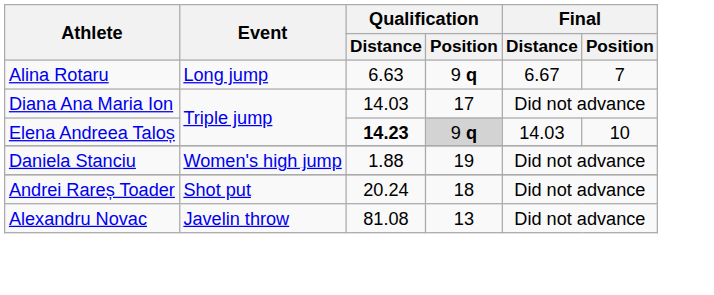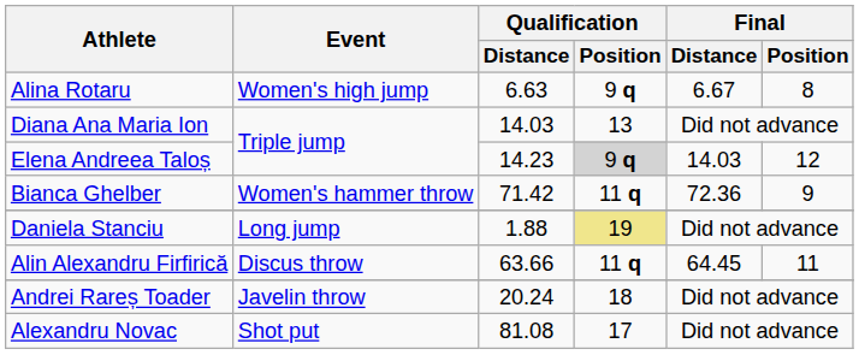Alina Rotaru | Event: Long jump -> Women's high jump
Alina Rotaru | Final / Position: 7 -> 8
Diana Ana Maria Ion | Qualification / Position: 17 -> 13
Elena Andreea Taloș | Qualification / Distance: bold -> normal
Elena Andreea Taloș | Final / Position: 10 -> 12
+ row: Bianca Ghelber | Women's hammer throw | 71.42 | 11 q | 72.36 | 9
Daniela Stanciu | Event: Women's high jump -> Long jump
Daniela Stanciu | Qualification / Position: no background -> khaki background
+ row: Alin Alexandru Firfirică | Discus throw | 63.66 | 11 q | 64.45 | 11
Andrei Rareș Toader | Event: Shot put -> Javelin throw
Alexandru Novac | Event: Javelin throw -> Shot put
Alexandru Novac | Qualification / Position: 13 -> 17
